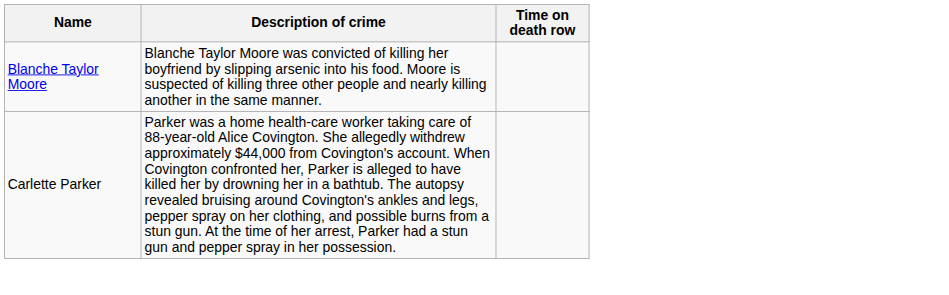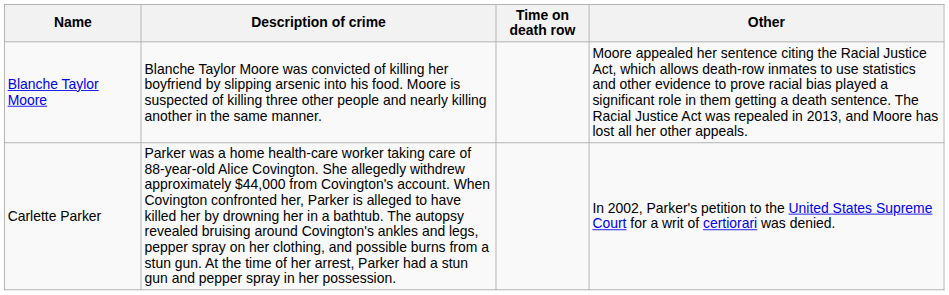+ column: Other | Moore appealed her sentence citing the Racial Justice Act, which allows death-row inmates to use statistics and other evidence to prove racial bias played a significant role in them getting a death sentence. The Racial Justice Act was repealed in 2013, and Moore has lost all her other appeals. | In 2002, Parker's petition to the United States Supreme Court for a writ of certiorari was denied.
